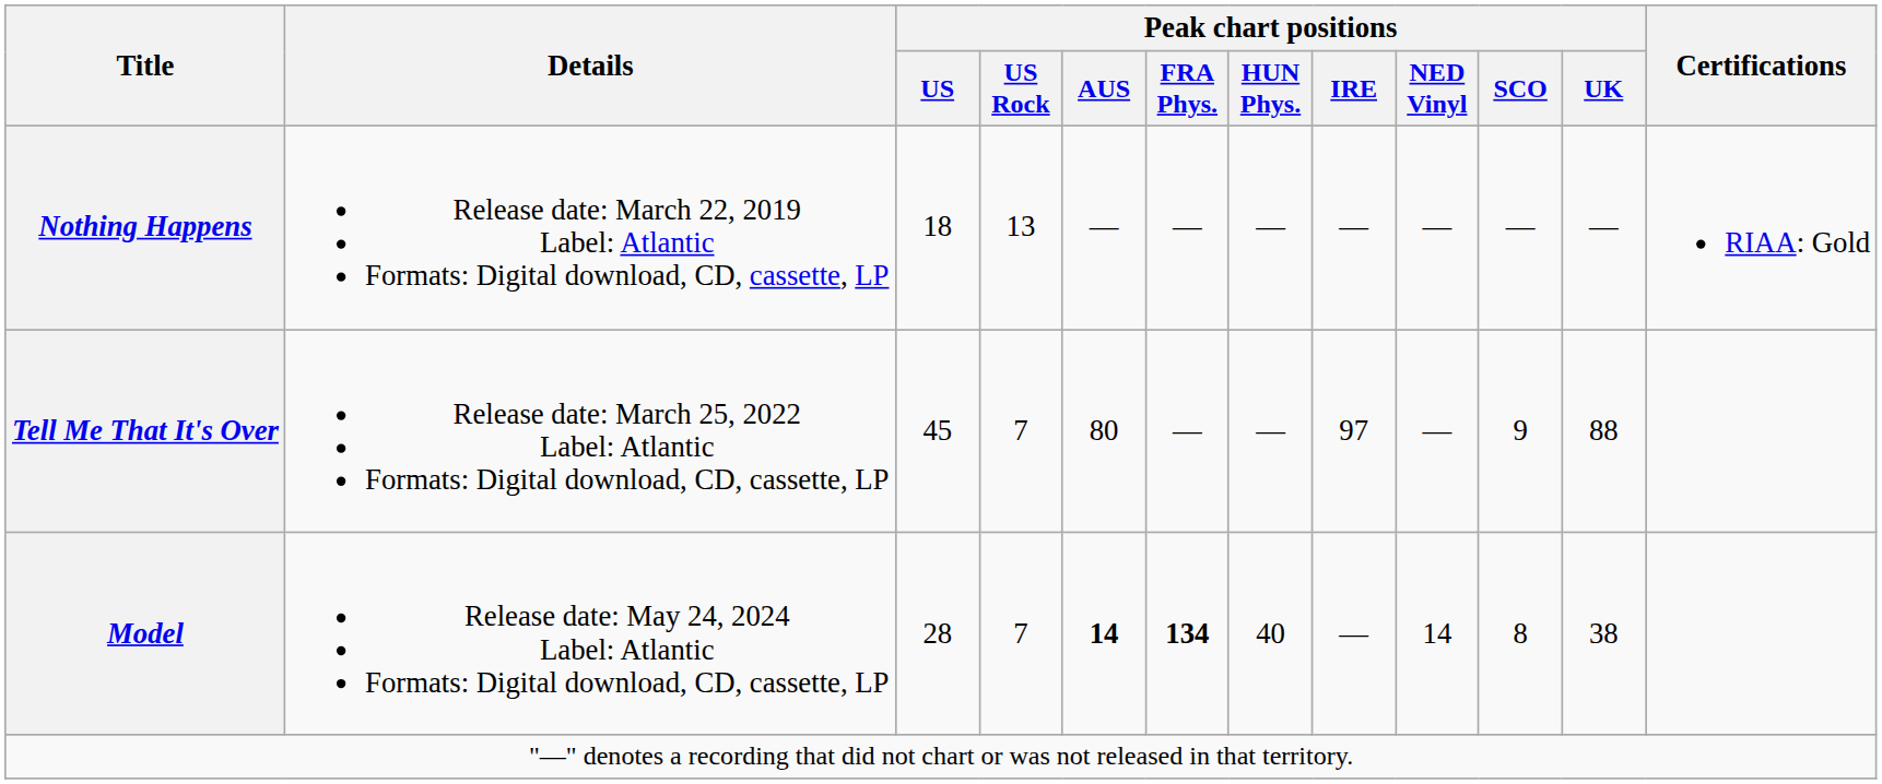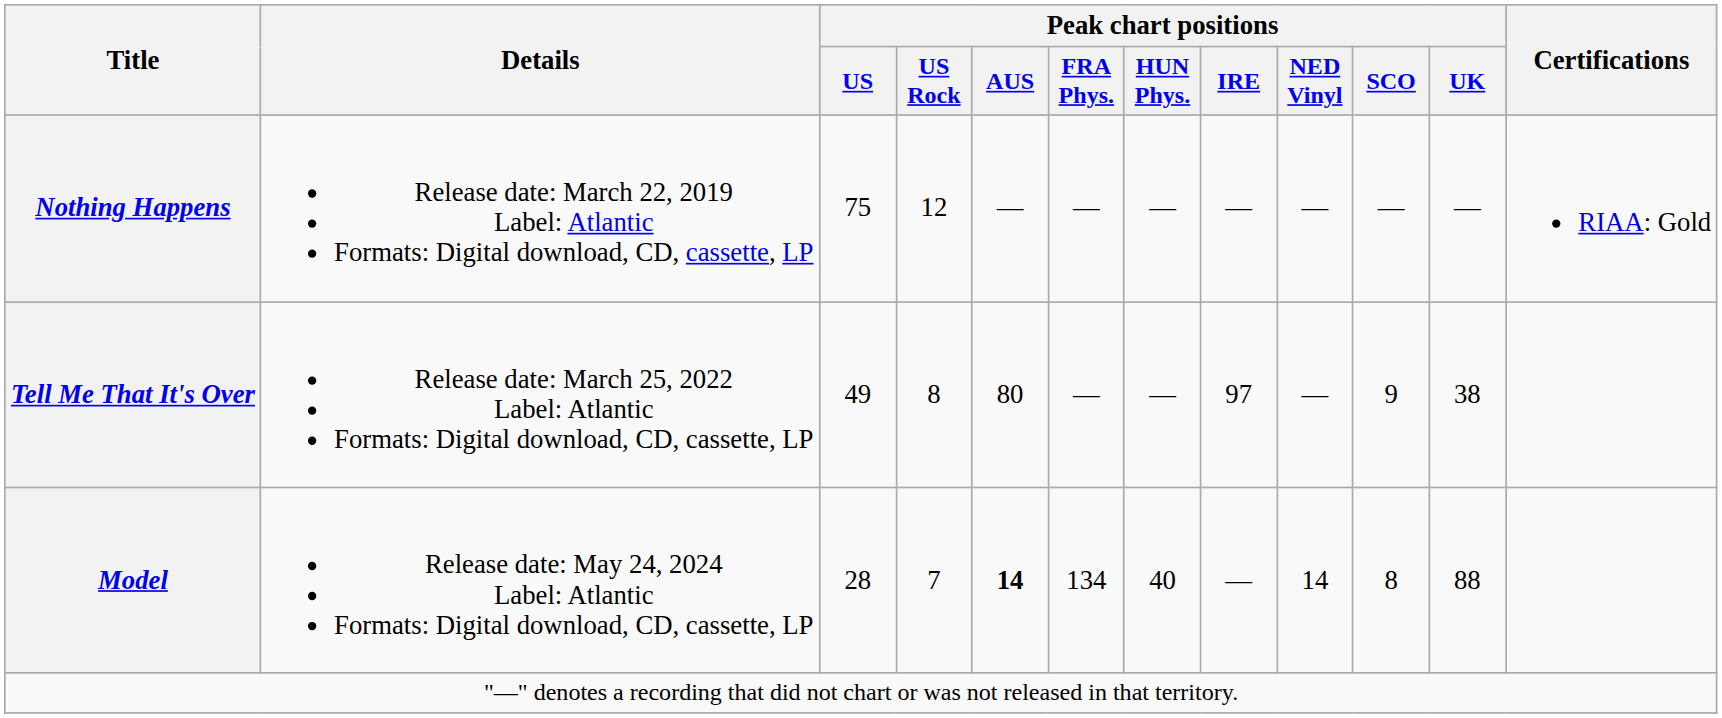Nothing Happens | Peak chart positions / US: 18 -> 75
Nothing Happens | Peak chart positions / US Rock: 13 -> 12
Tell Me That It's Over | Peak chart positions / US: 45 -> 49
Tell Me That It's Over | Peak chart positions / US Rock: 7 -> 8
Tell Me That It's Over | Peak chart positions / UK: 88 -> 38
Model | Peak chart positions / FRA Phys.: bold -> normal
Model | Peak chart positions / UK: 38 -> 88
